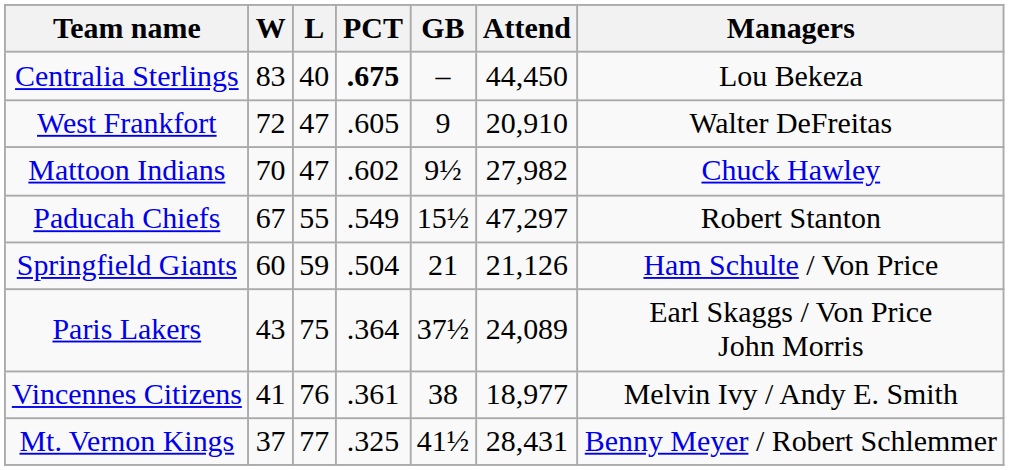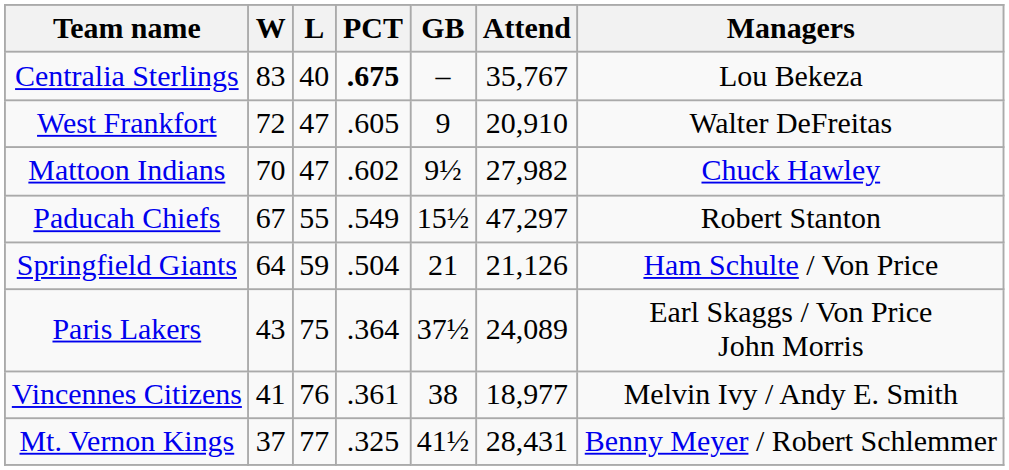Centralia Sterlings | Attend: 44,450 -> 35,767
Springfield Giants | W: 60 -> 64
